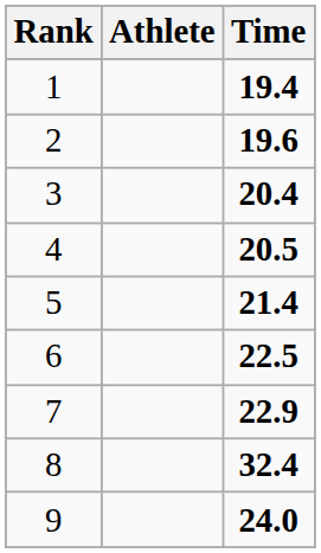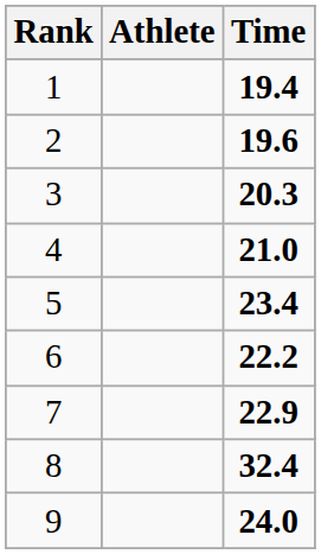3 | Time: 20.4 -> 20.3
4 | Time: 20.5 -> 21.0
5 | Time: 21.4 -> 23.4
6 | Time: 22.5 -> 22.2
